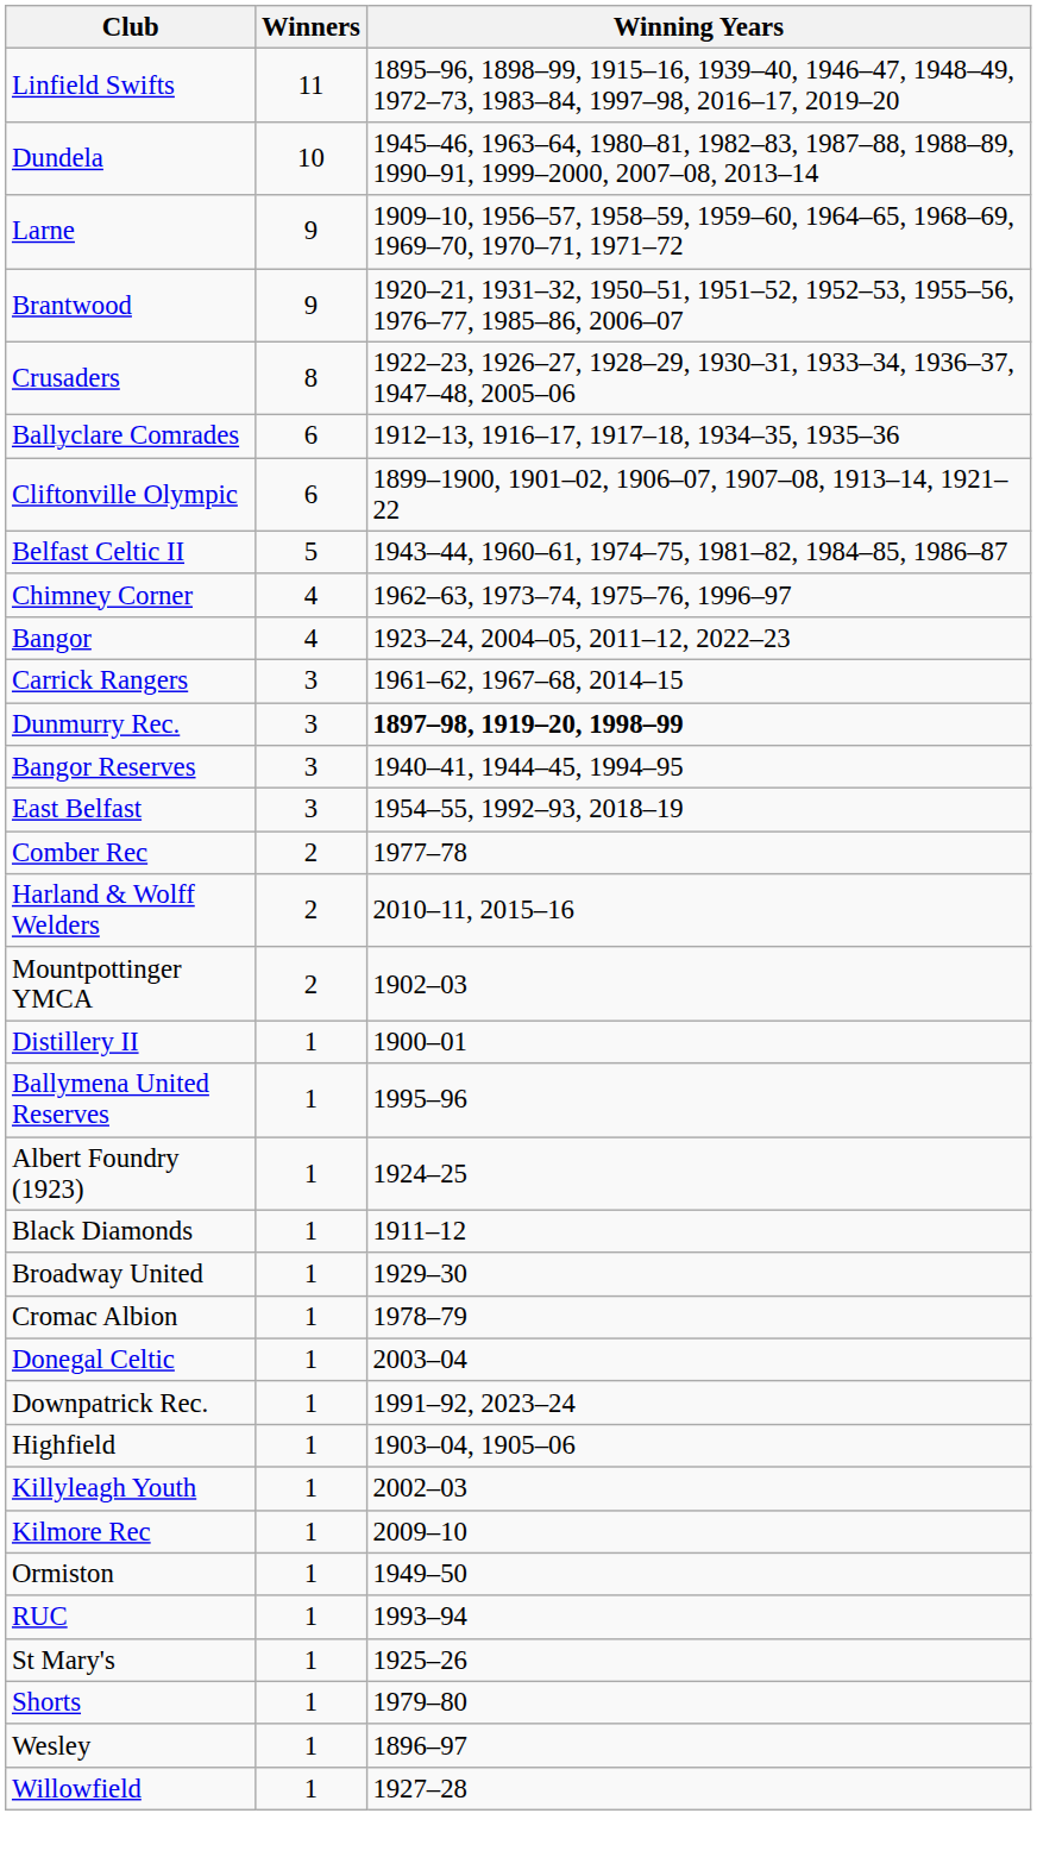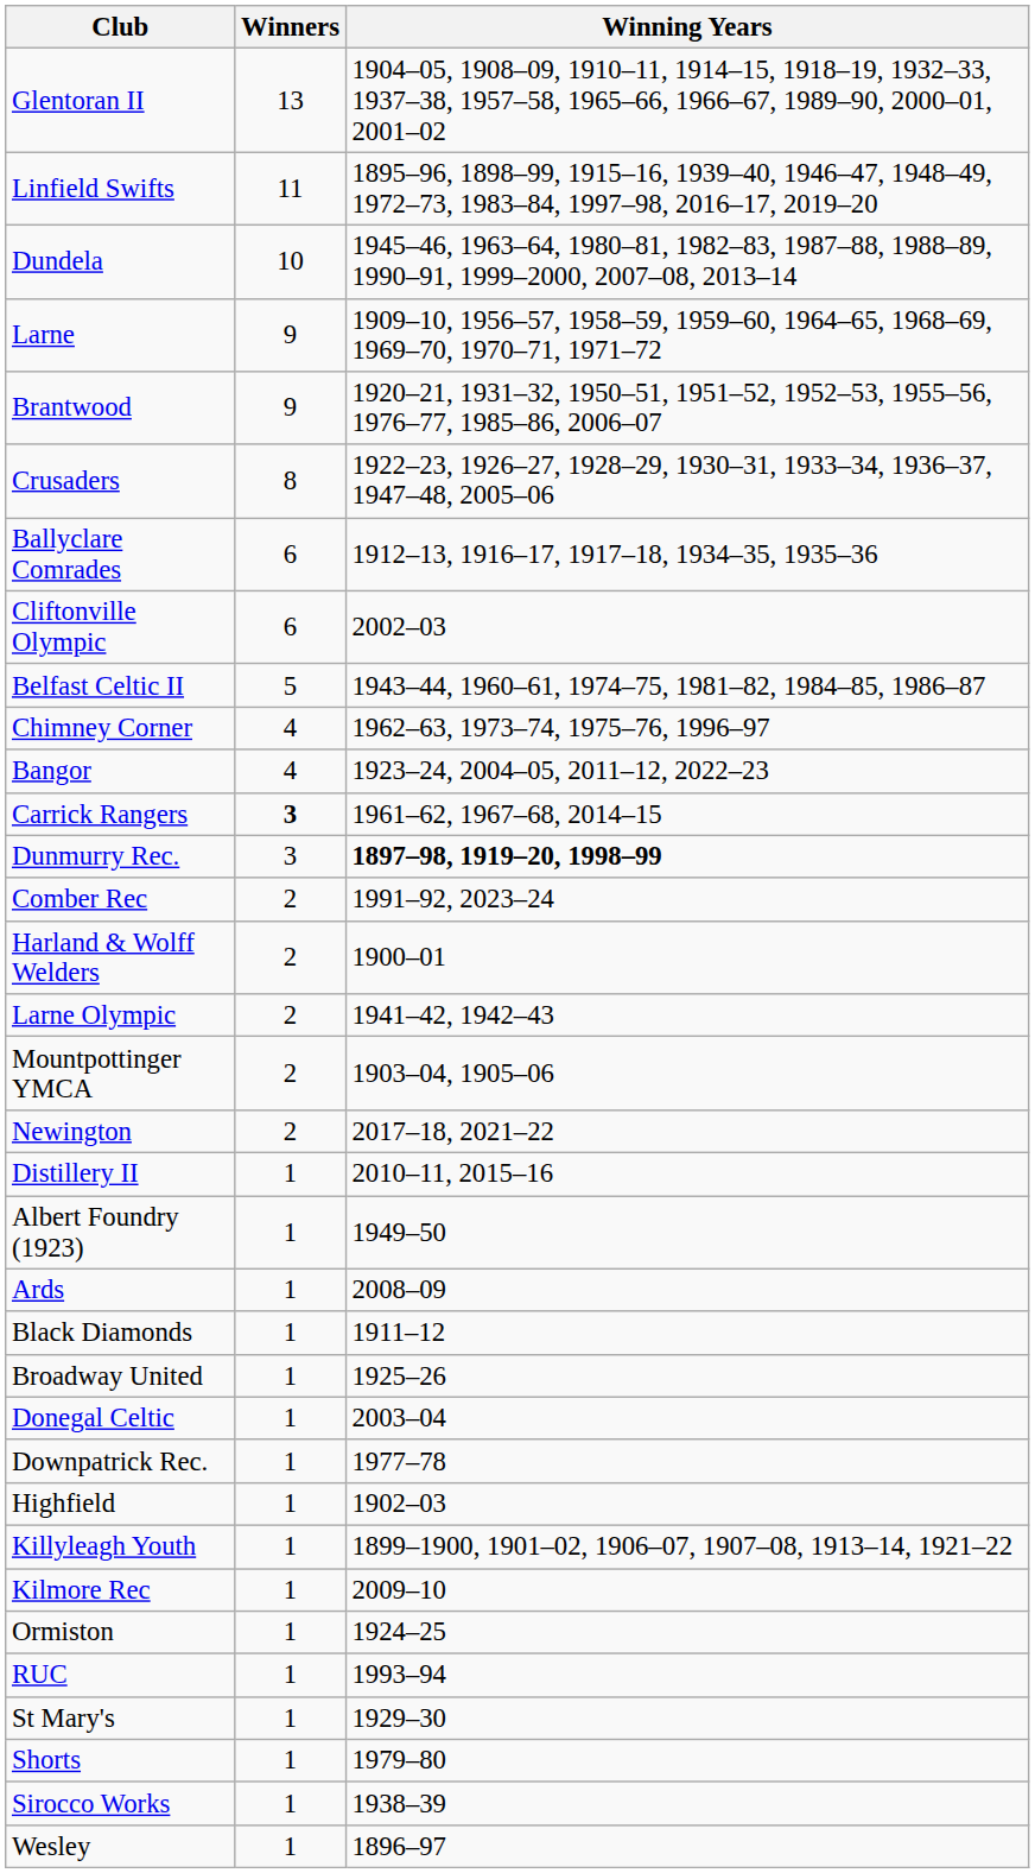+ row: Glentoran II | 13 | 1904–05, 1908–09, 1910–11, 1914–15, 1918–19, 1932–33, 1937–38, 1957–58, 1965–66, 1966–67, 1989–90, 2000–01, 2001–02
Cliftonville Olympic | Winning Years: 1899–1900, 1901–02, 1906–07, 1907–08, 1913–14, 1921–22 -> 2002–03
Carrick Rangers | Winners: normal -> bold
- row: Bangor Reserves | 3 | 1940–41, 1944–45, 1994–95
- row: East Belfast | 3 | 1954–55, 1992–93, 2018–19
Comber Rec | Winning Years: 1977–78 -> 1991–92, 2023–24
Harland & Wolff Welders | Winning Years: 2010–11, 2015–16 -> 1900–01
+ row: Larne Olympic | 2 | 1941–42, 1942–43
Mountpottinger YMCA | Winning Years: 1902–03 -> 1903–04, 1905–06
+ row: Newington | 2 | 2017–18, 2021–22
Distillery II | Winning Years: 1900–01 -> 2010–11, 2015–16
- row: Ballymena United Reserves | 1 | 1995–96
Albert Foundry (1923) | Winning Years: 1924–25 -> 1949–50
+ row: Ards | 1 | 2008–09
Broadway United | Winning Years: 1929–30 -> 1925–26
- row: Cromac Albion | 1 | 1978–79
Downpatrick Rec. | Winning Years: 1991–92, 2023–24 -> 1977–78
Highfield | Winning Years: 1903–04, 1905–06 -> 1902–03
Killyleagh Youth | Winning Years: 2002–03 -> 1899–1900, 1901–02, 1906–07, 1907–08, 1913–14, 1921–22
Ormiston | Winning Years: 1949–50 -> 1924–25
St Mary's | Winning Years: 1925–26 -> 1929–30
+ row: Sirocco Works | 1 | 1938–39
- row: Willowfield | 1 | 1927–28
